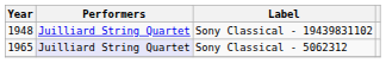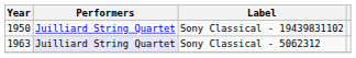Sony Classical - 19439831102 | Year: 1948 -> 1950
Sony Classical - 5062312 | Year: 1965 -> 1963
